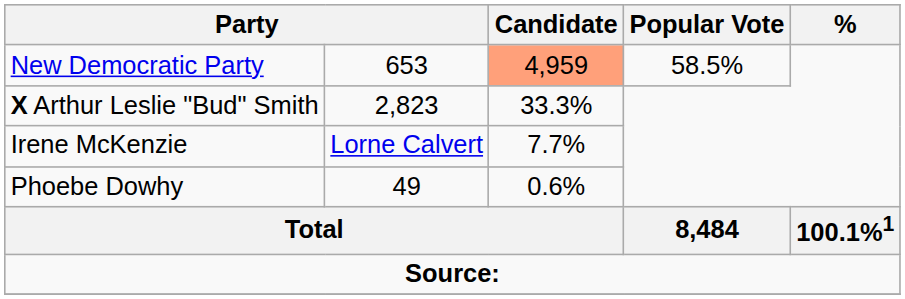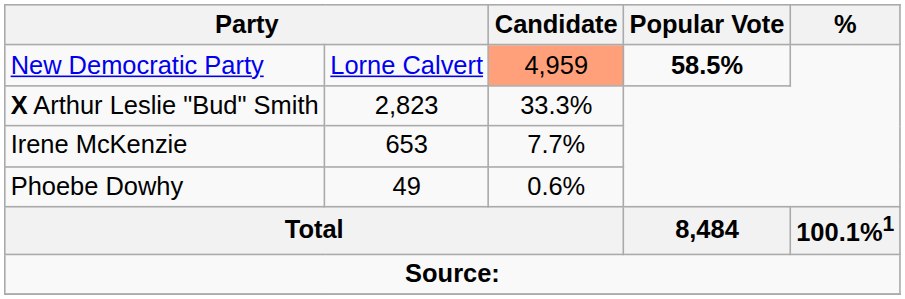New Democratic Party | column 2: 653 -> Lorne Calvert
New Democratic Party | Popular Vote: normal -> bold
Irene McKenzie | column 2: Lorne Calvert -> 653
